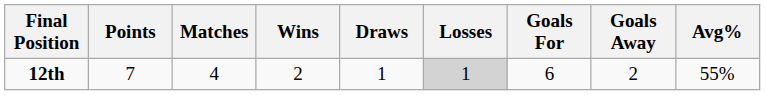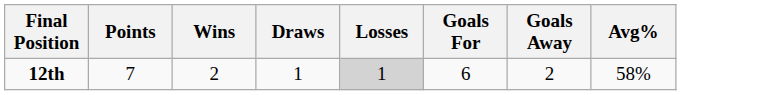- column: Matches | 4
12th | Avg%: 55% -> 58%
